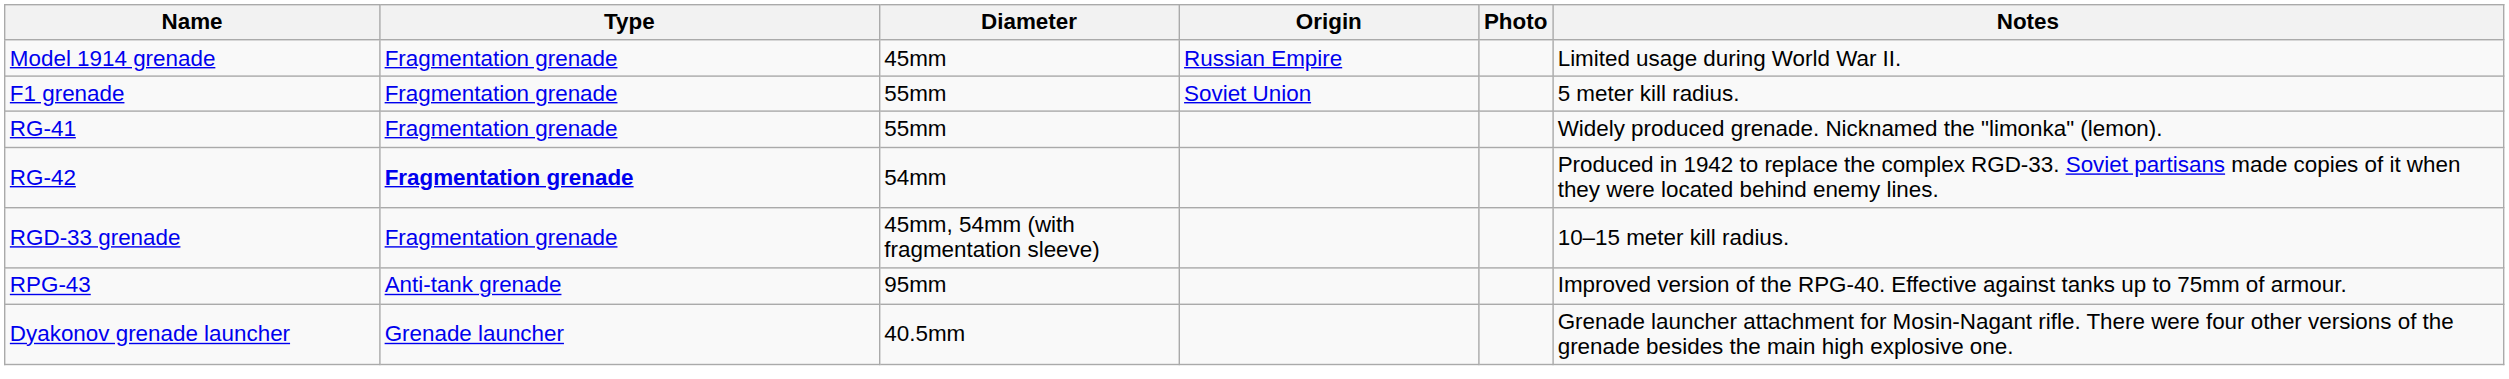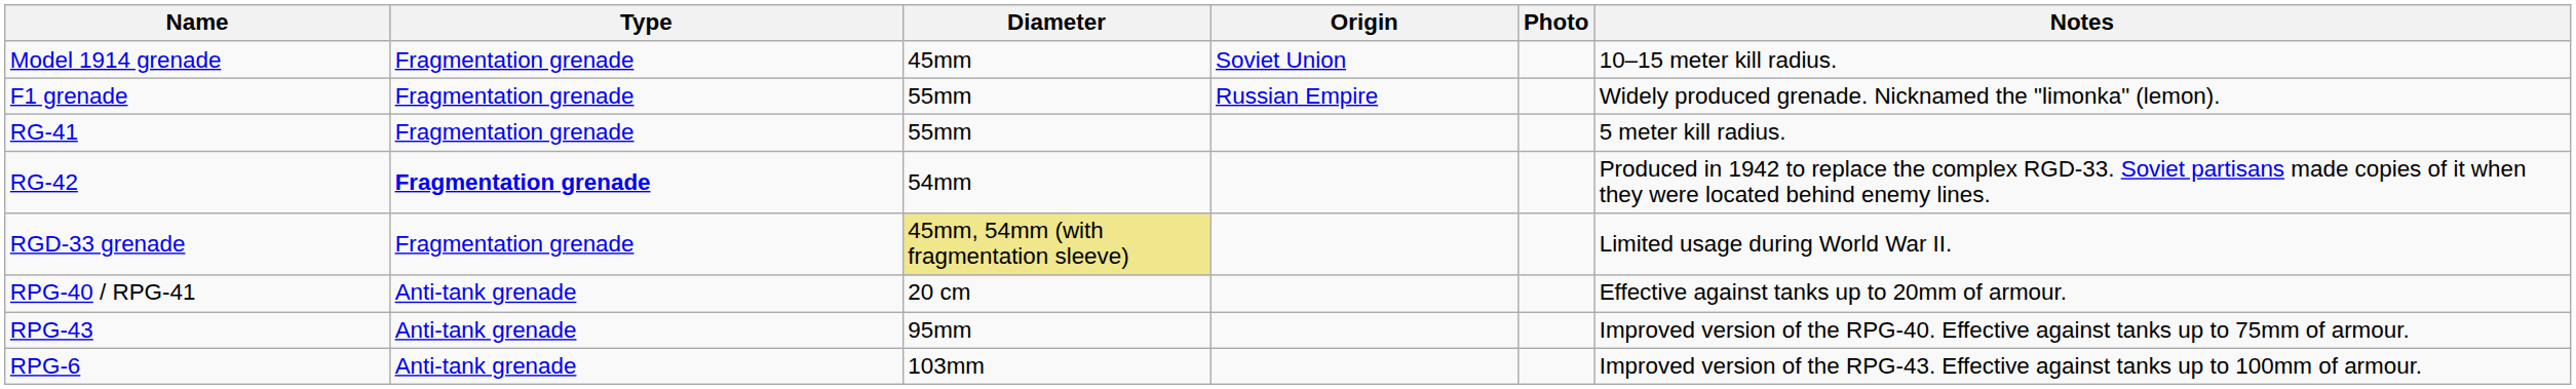Model 1914 grenade | Origin: Russian Empire -> Soviet Union
Model 1914 grenade | Notes: Limited usage during World War II. -> 10–15 meter kill radius.
F1 grenade | Origin: Soviet Union -> Russian Empire
F1 grenade | Notes: 5 meter kill radius. -> Widely produced grenade. Nicknamed the "limonka" (lemon).
RG-41 | Notes: Widely produced grenade. Nicknamed the "limonka" (lemon). -> 5 meter kill radius.
RGD-33 grenade | Diameter: no background -> khaki background
RGD-33 grenade | Notes: 10–15 meter kill radius. -> Limited usage during World War II.
+ row: RPG-40 / RPG-41 | Anti-tank grenade | 20 cm | Effective against tanks up to 20mm of armour.
+ row: RPG-6 | Anti-tank grenade | 103mm | Improved version of the RPG-43. Effective against tanks up to 100mm of armour.
- row: Dyakonov grenade launcher | Grenade launcher | 40.5mm | Grenade launcher attachment for Mosin-Nagant rifle. There were four other versions of the grenade besides the main high explosive one.
